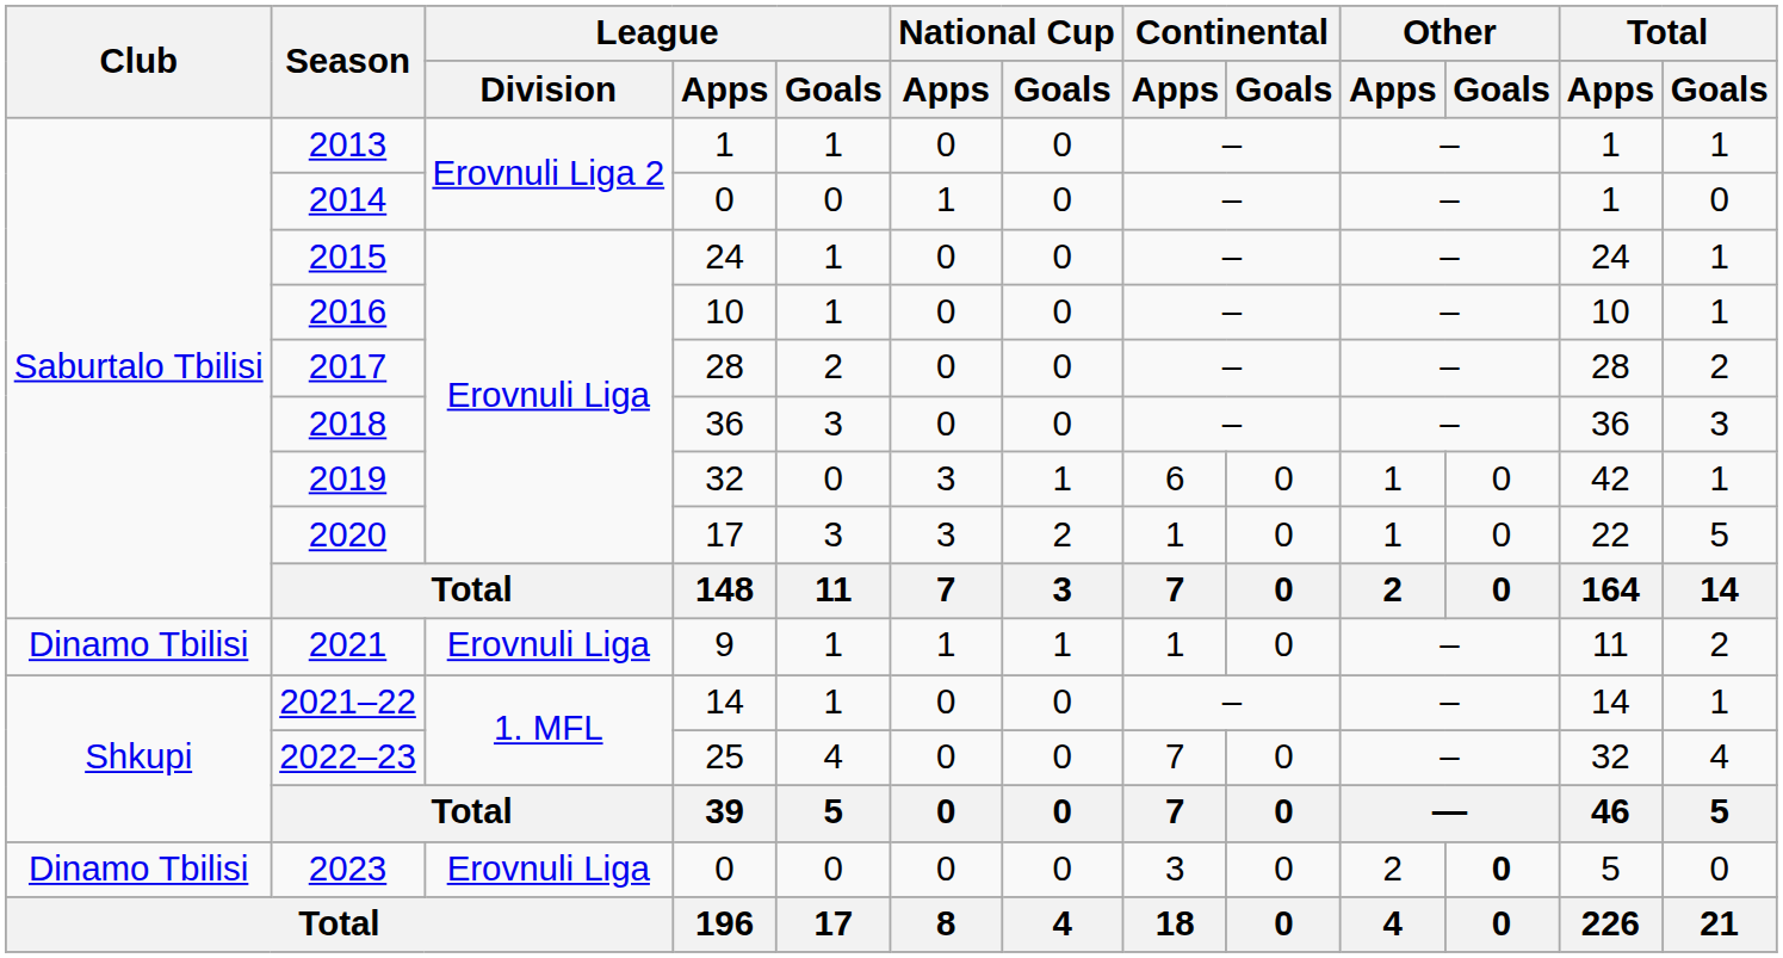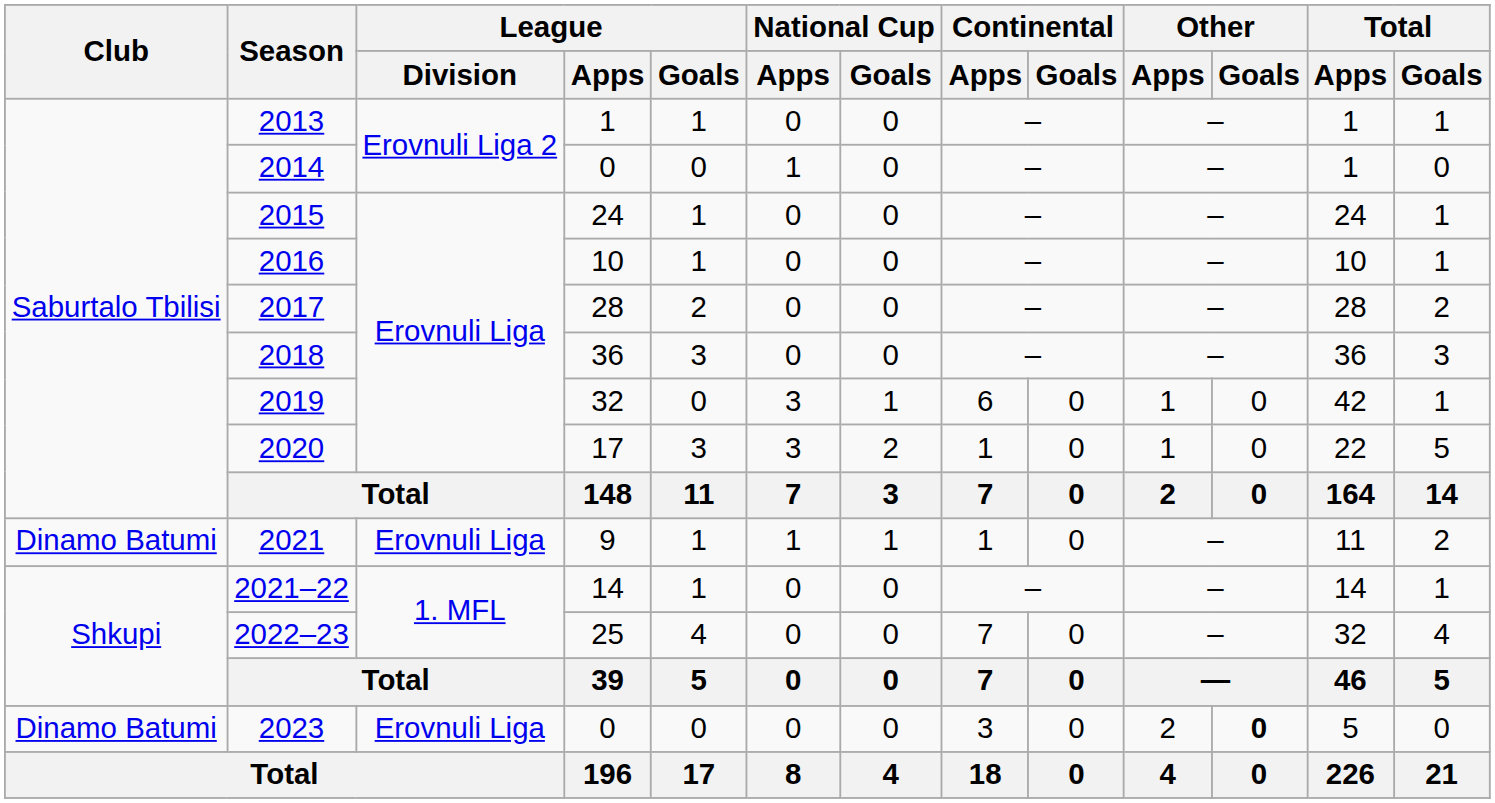2021 | Club: Dinamo Tbilisi -> Dinamo Batumi
2023 | Club: Dinamo Tbilisi -> Dinamo Batumi
